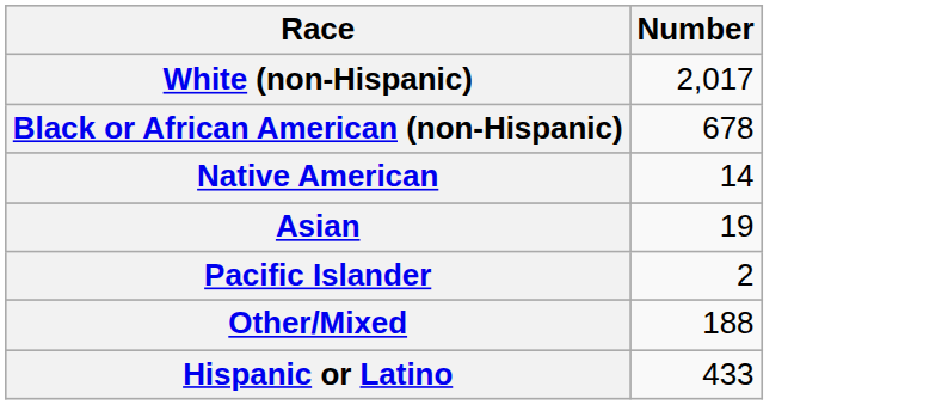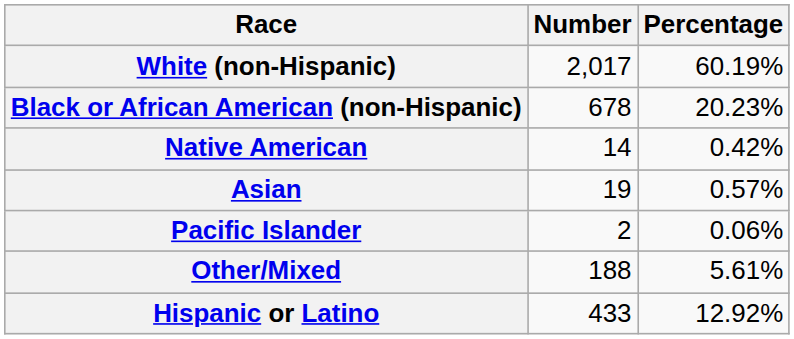+ column: Percentage | 60.19% | 20.23% | 0.42% | 0.57% | 0.06% | 5.61% | 12.92%
